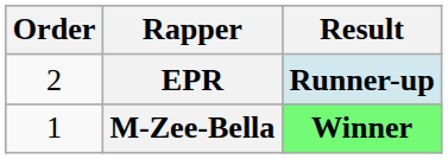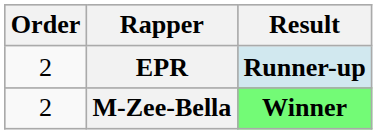M-Zee-Bella | Order: 1 -> 2
